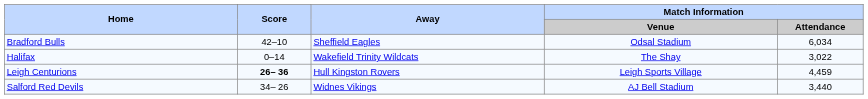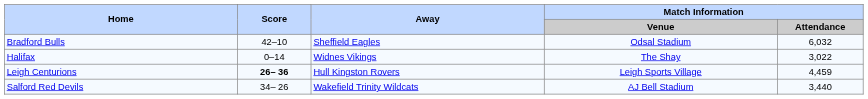Bradford Bulls | Match Information / Attendance: 6,034 -> 6,032
Halifax | Away: Wakefield Trinity Wildcats -> Widnes Vikings
Salford Red Devils | Away: Widnes Vikings -> Wakefield Trinity Wildcats
